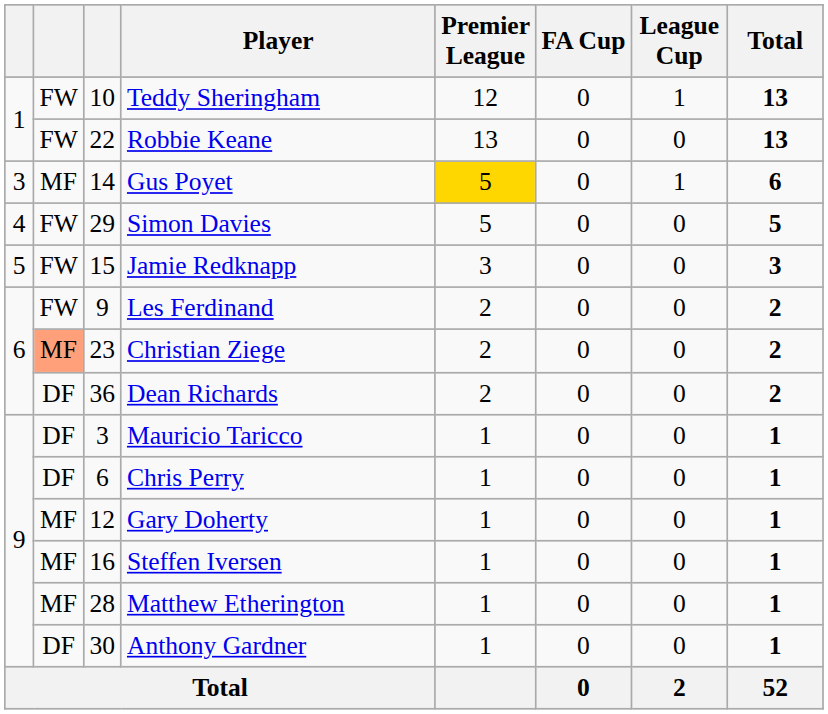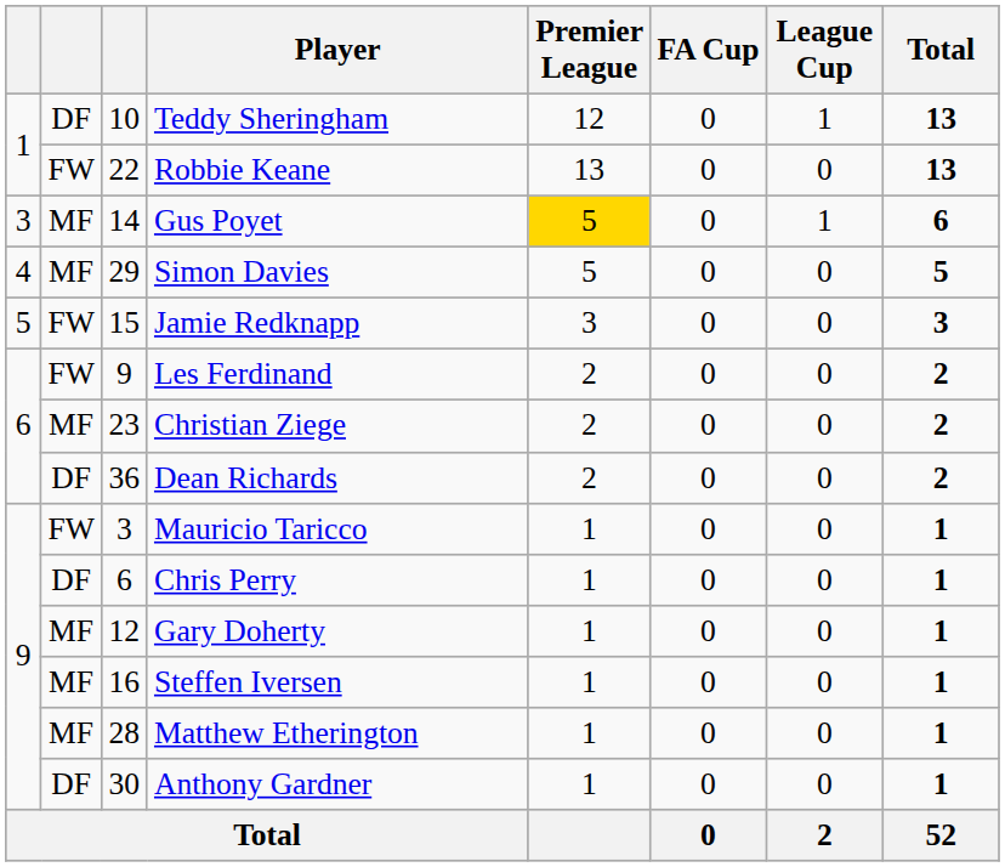Teddy Sheringham | column 2: FW -> DF
Simon Davies | column 2: FW -> MF
Christian Ziege | column 2: lightsalmon background -> no background
Mauricio Taricco | column 2: DF -> FW
